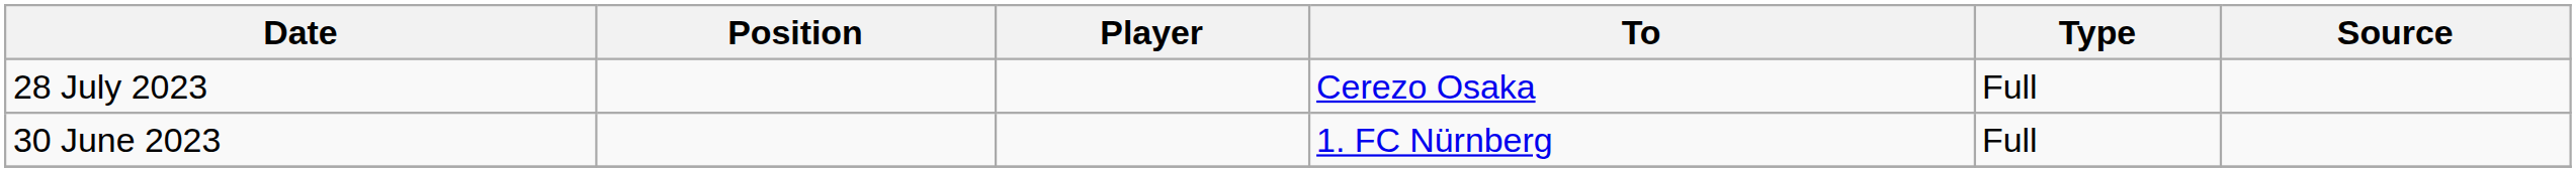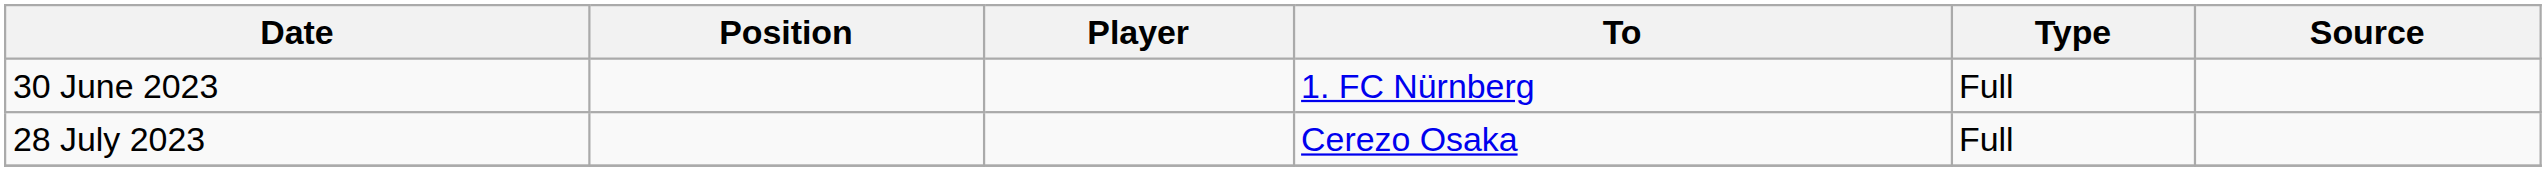rows swapped: 30 June 2023 <-> 28 July 2023
